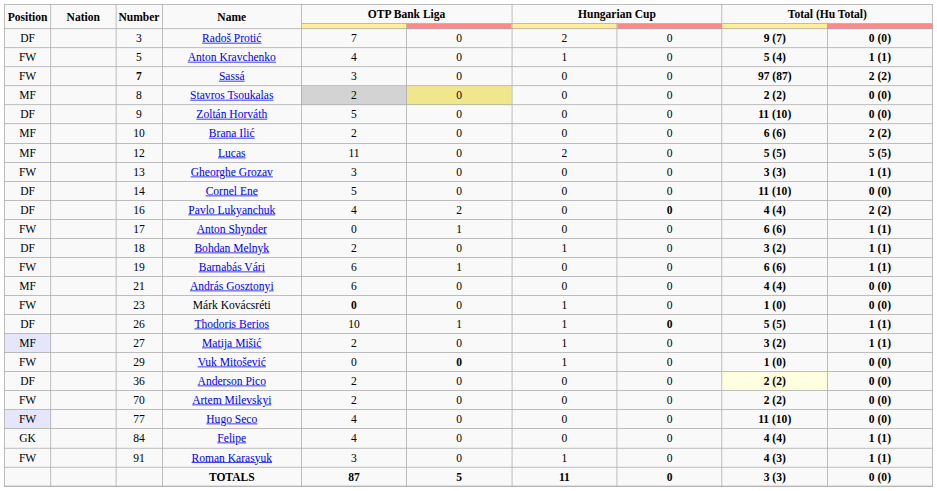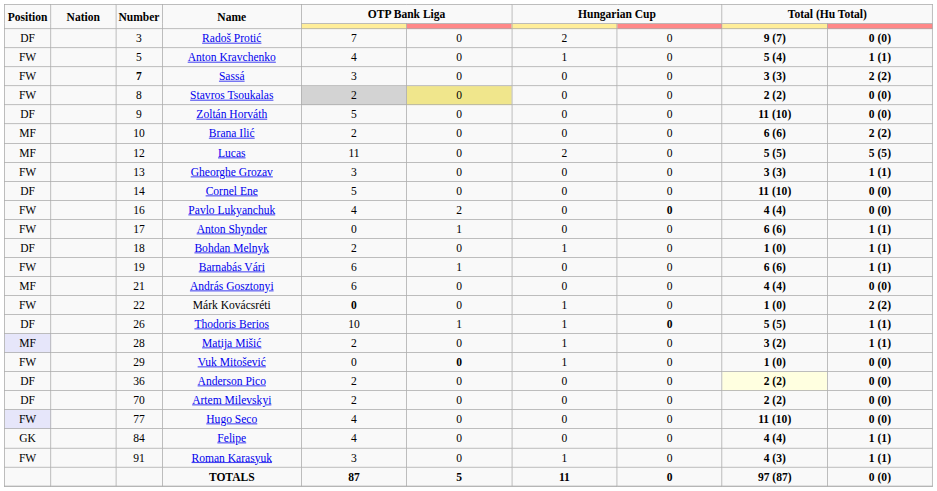Sassá | column 9: 97 (87) -> 3 (3)
Stavros Tsoukalas | Position: MF -> FW
Pavlo Lukyanchuk | Position: DF -> FW
Pavlo Lukyanchuk | column 10: 2 (2) -> 0 (0)
Bohdan Melnyk | column 9: 3 (2) -> 1 (0)
Márk Kovácsréti | Number: 23 -> 22
Márk Kovácsréti | column 10: 0 (0) -> 2 (2)
Matija Mišić | Number: 27 -> 28
Artem Milevskyi | Position: FW -> DF
TOTALS | column 9: 3 (3) -> 97 (87)
